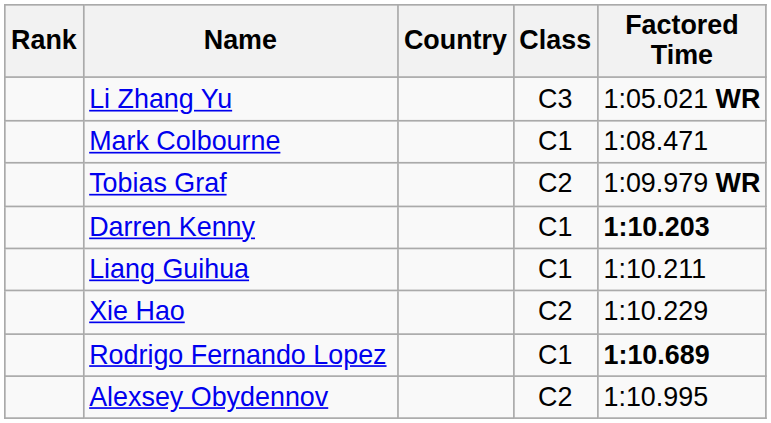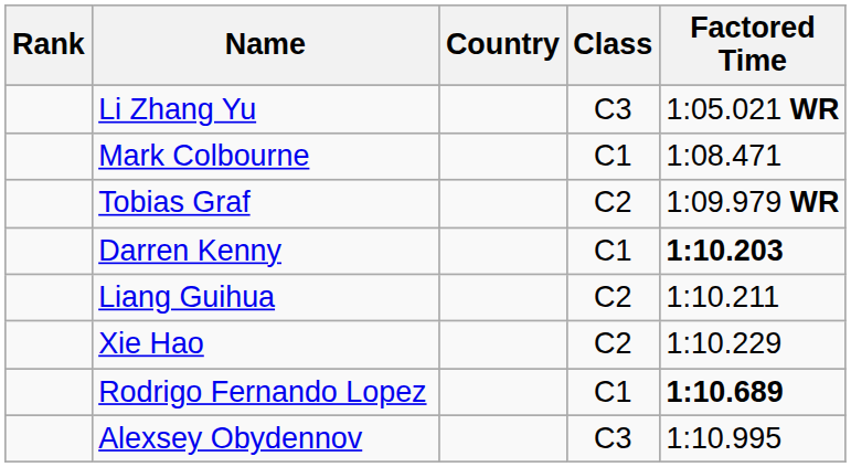Liang Guihua | Class: C1 -> C2
Alexsey Obydennov | Class: C2 -> C3
